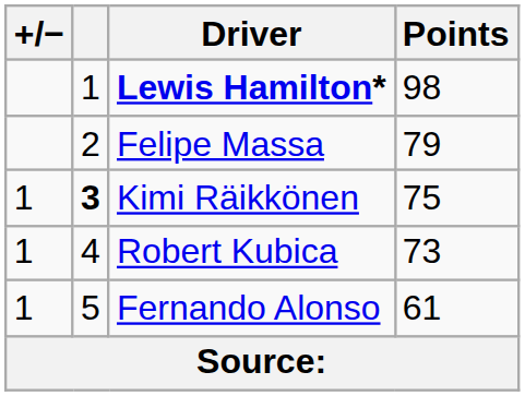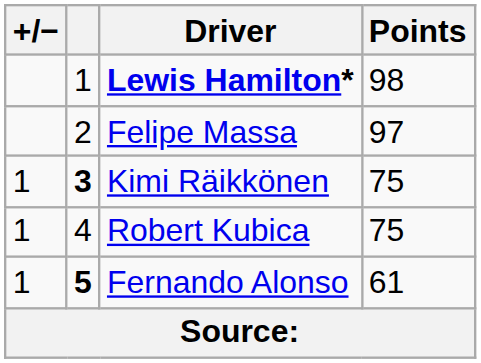Felipe Massa | Points: 79 -> 97
Robert Kubica | Points: 73 -> 75
Fernando Alonso | column 2: normal -> bold
